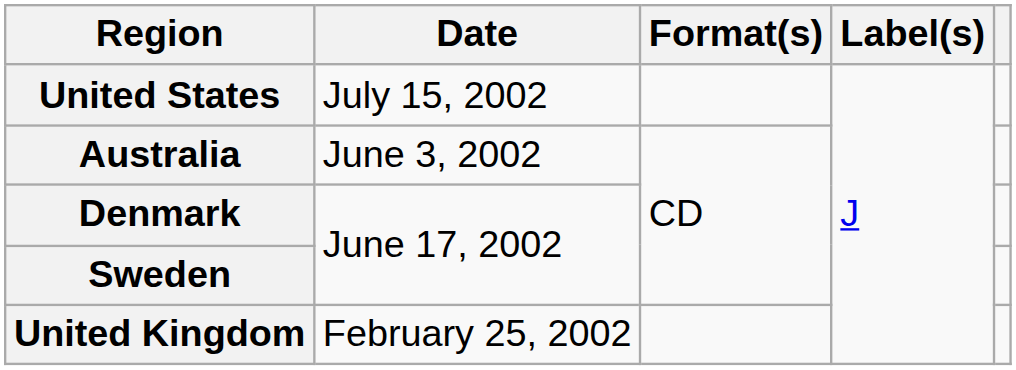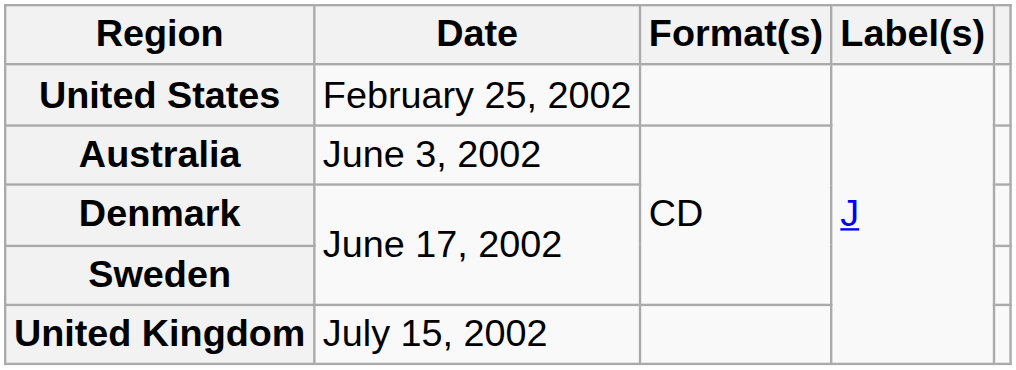United States | Date: July 15, 2002 -> February 25, 2002
United Kingdom | Date: February 25, 2002 -> July 15, 2002
